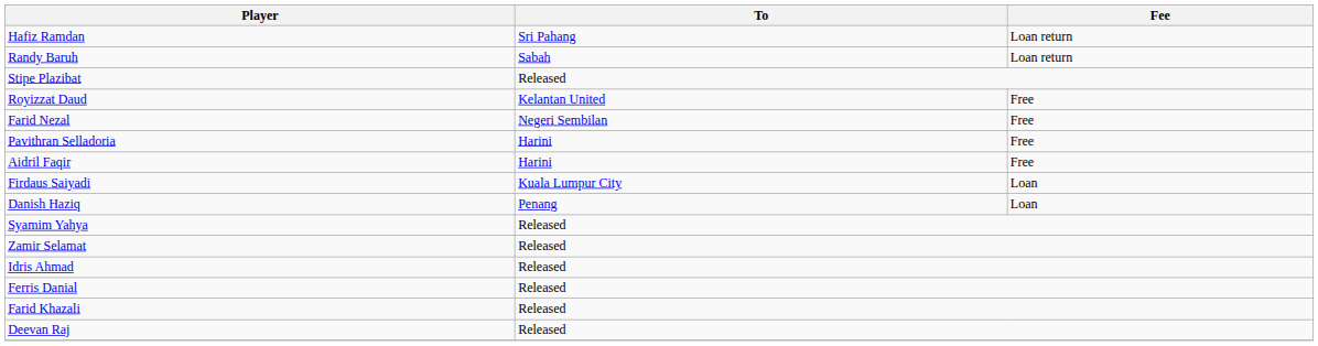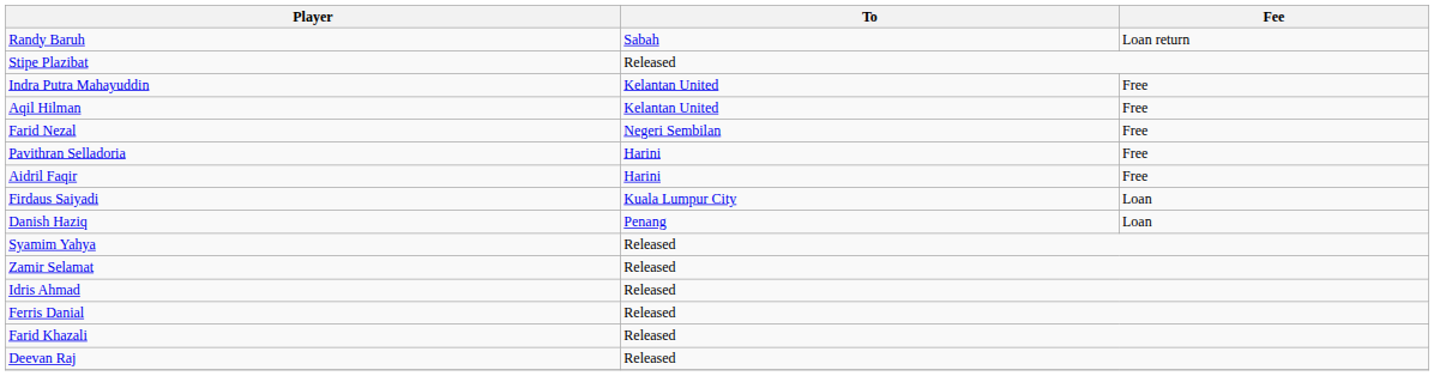- row: Hafiz Ramdan | Sri Pahang | Loan return
+ row: Indra Putra Mahayuddin | Kelantan United | Free
- row: Royizzat Daud | Kelantan United | Free
+ row: Aqil Hilman | Kelantan United | Free
